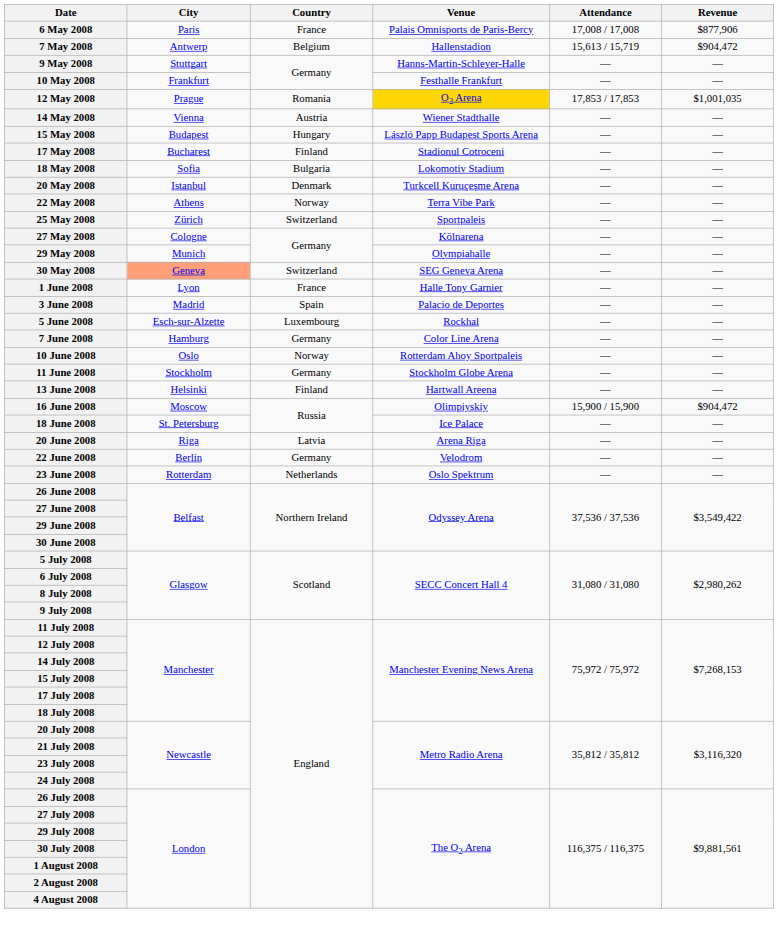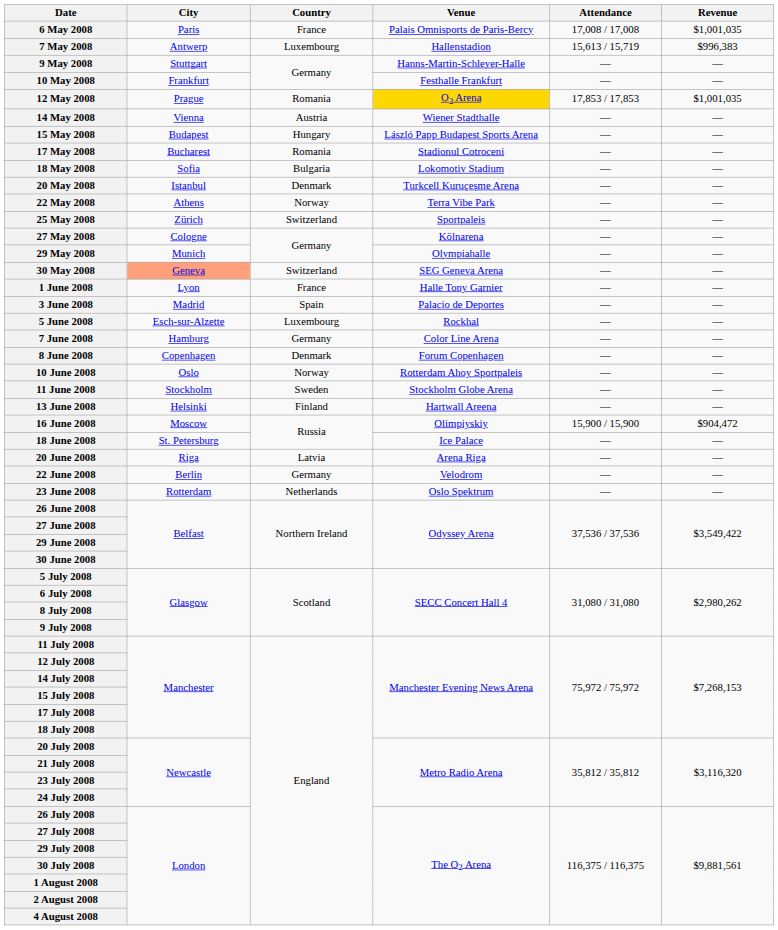6 May 2008 | Revenue: $877,906 -> $1,001,035
7 May 2008 | Country: Belgium -> Luxembourg
7 May 2008 | Revenue: $904,472 -> $996,383
17 May 2008 | Country: Finland -> Romania
+ row: 8 June 2008 | Copenhagen | Denmark | Forum Copenhagen | — | —
11 June 2008 | Country: Germany -> Sweden
